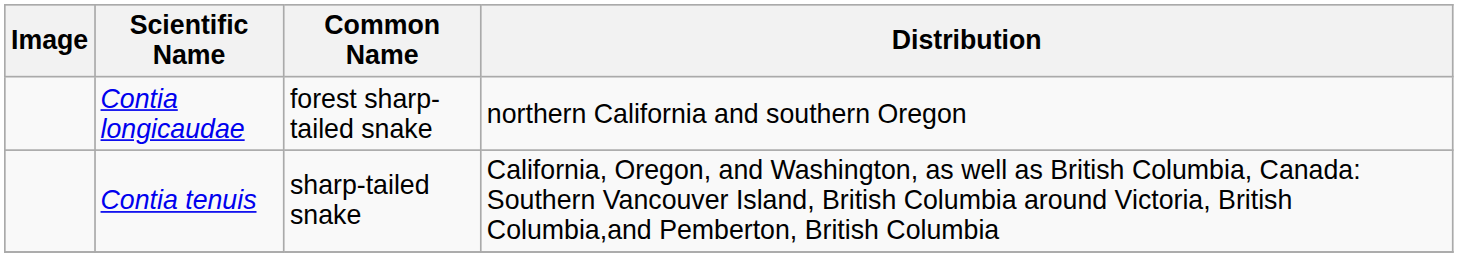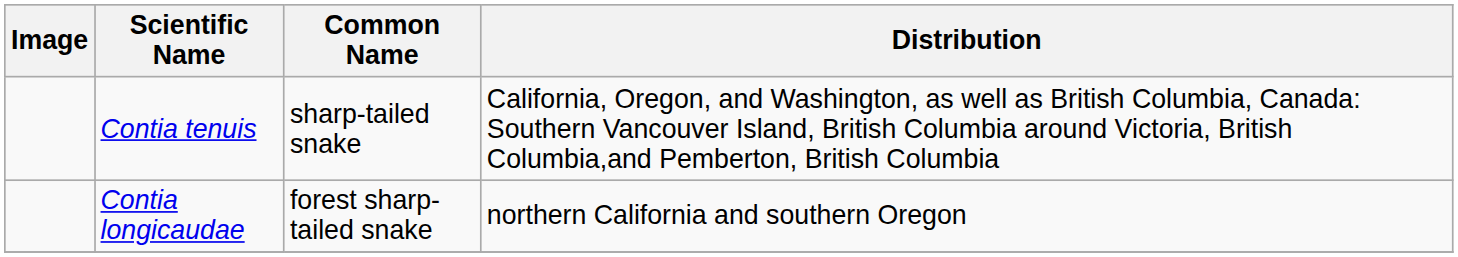rows swapped: Contia longicaudae <-> Contia tenuis
